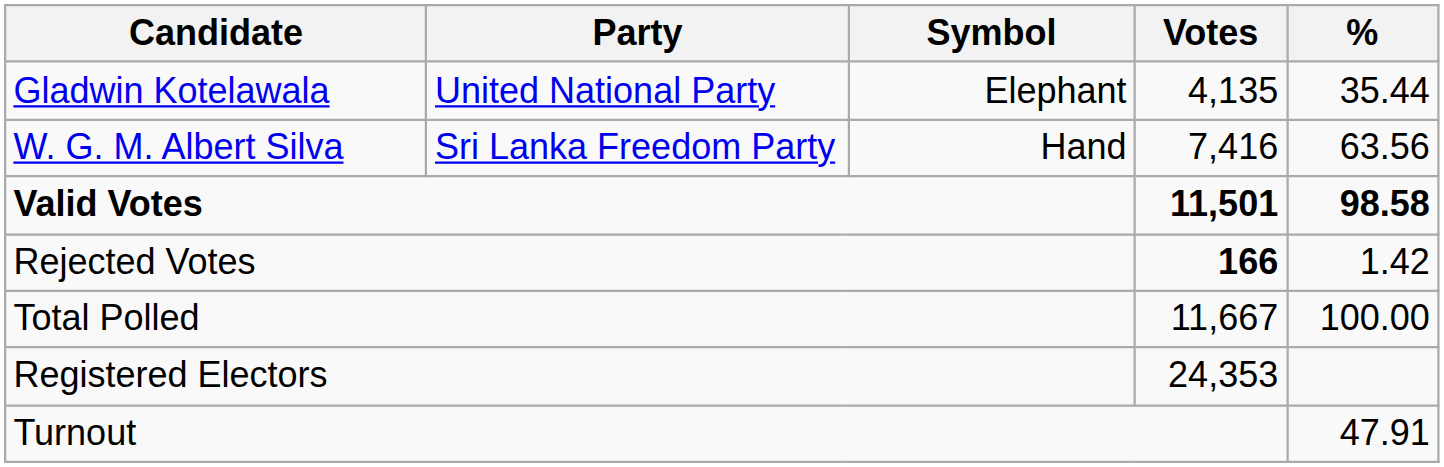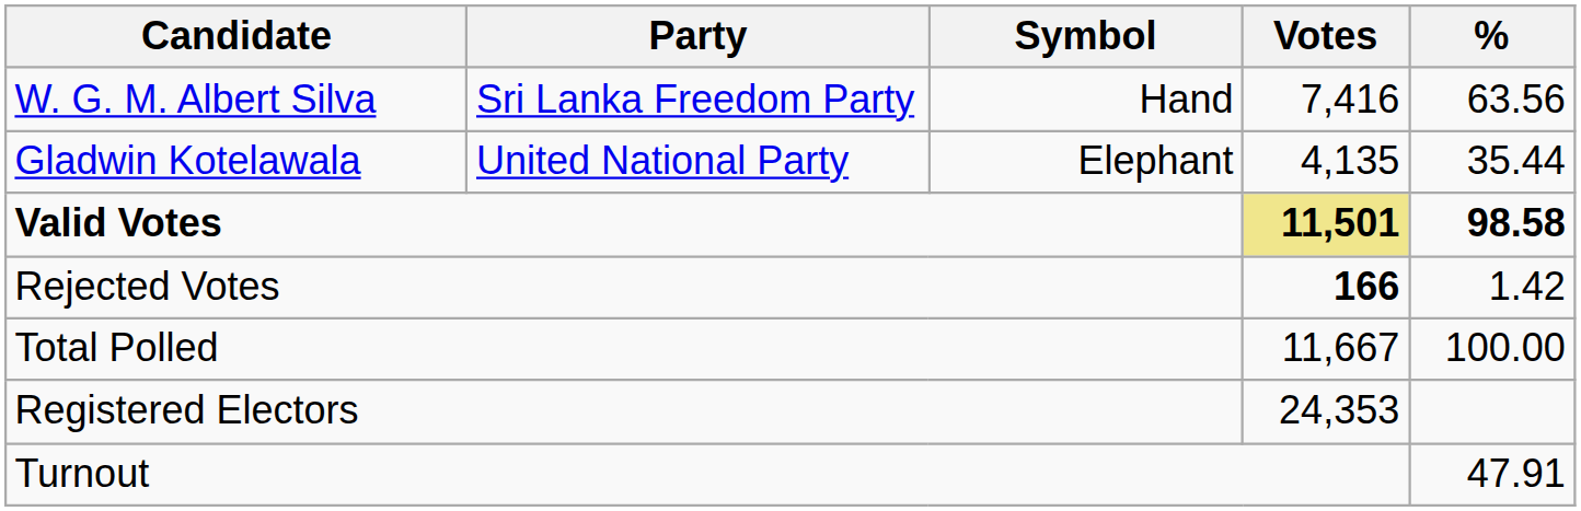rows swapped: W. G. M. Albert Silva <-> Gladwin Kotelawala
Valid Votes | Votes: no background -> khaki background
